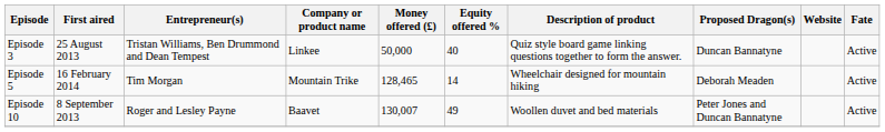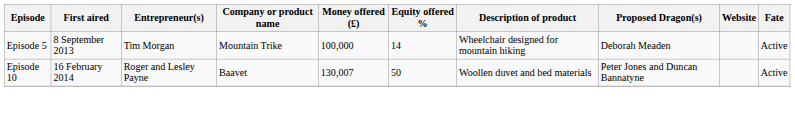- row: Episode 3 | 25 August 2013 | Tristan Williams, Ben Drummond and Dean Tempest | Linkee | 50,000 | 40 | Quiz style board game linking questions together to form the answer. | Duncan Bannatyne | Active
Episode 5 | First aired: 16 February 2014 -> 8 September 2013
Episode 5 | Money offered (£): 128,465 -> 100,000
Episode 10 | First aired: 8 September 2013 -> 16 February 2014
Episode 10 | Equity offered %: 49 -> 50
